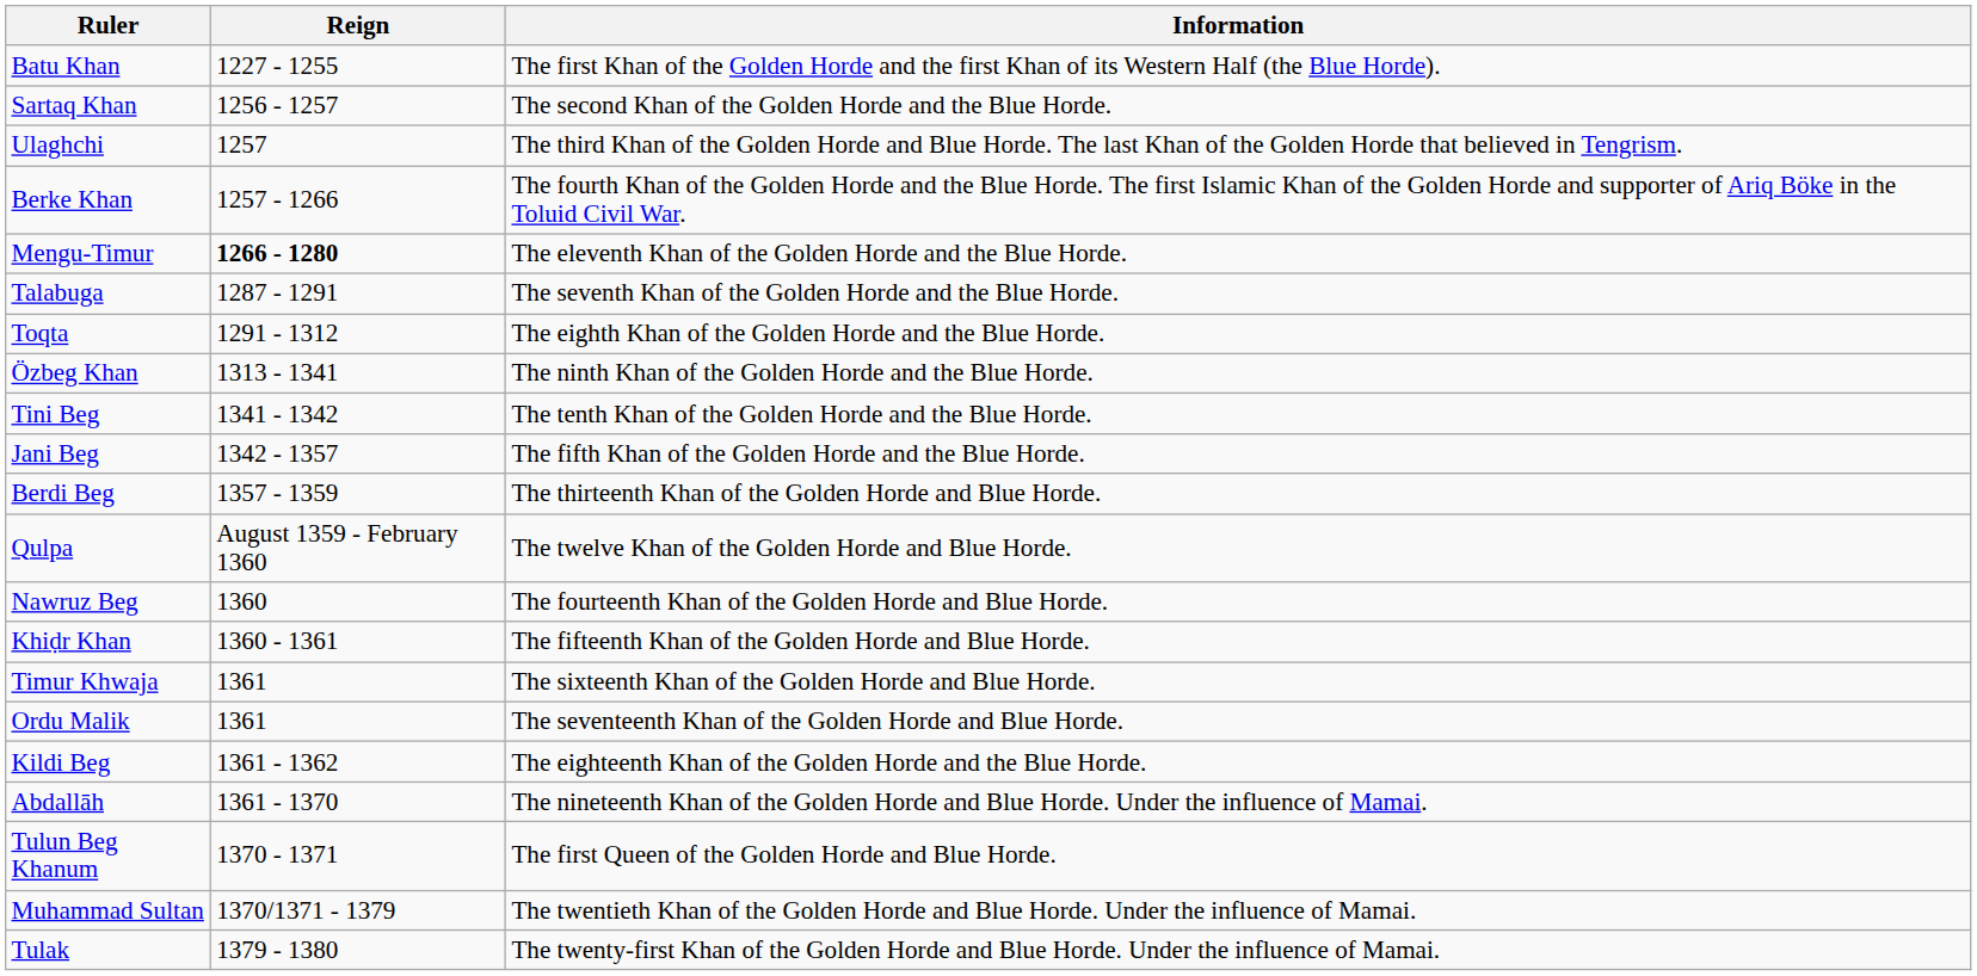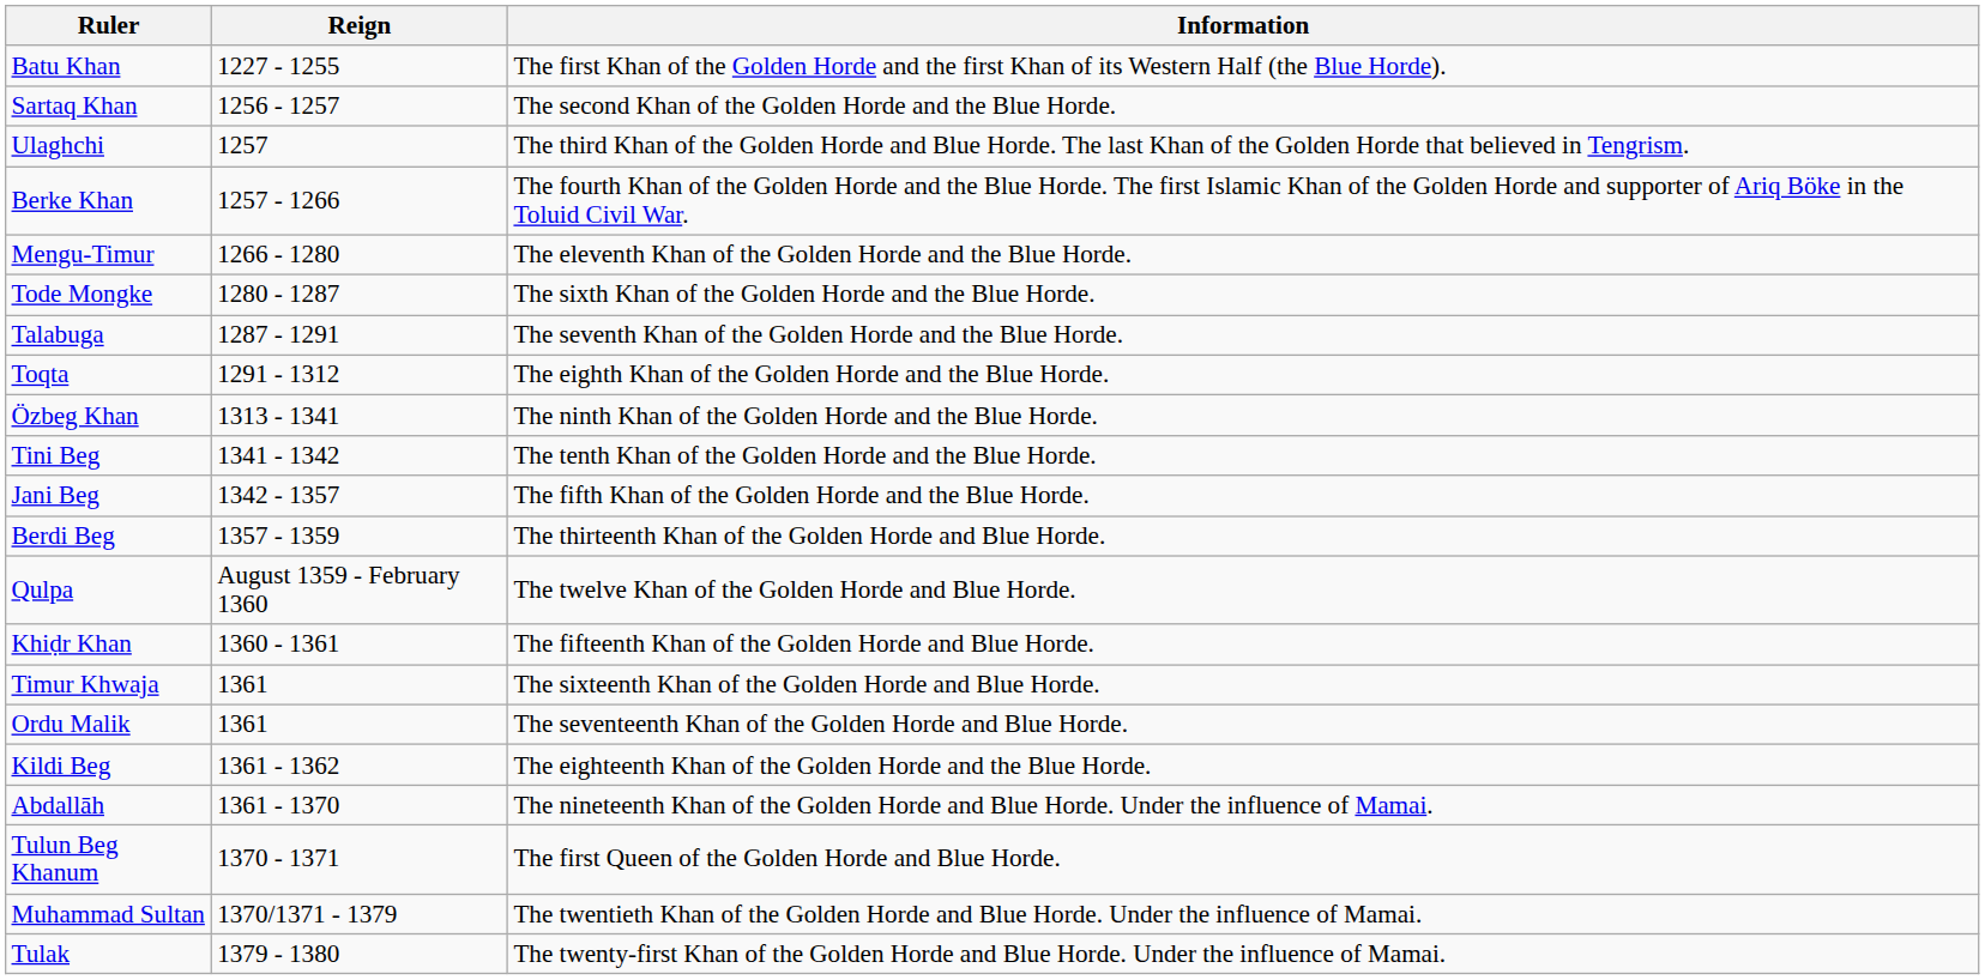Mengu-Timur | Reign: bold -> normal
+ row: Tode Mongke | 1280 - 1287 | The sixth Khan of the Golden Horde and the Blue Horde.
- row: Nawruz Beg | 1360 | The fourteenth Khan of the Golden Horde and Blue Horde.
